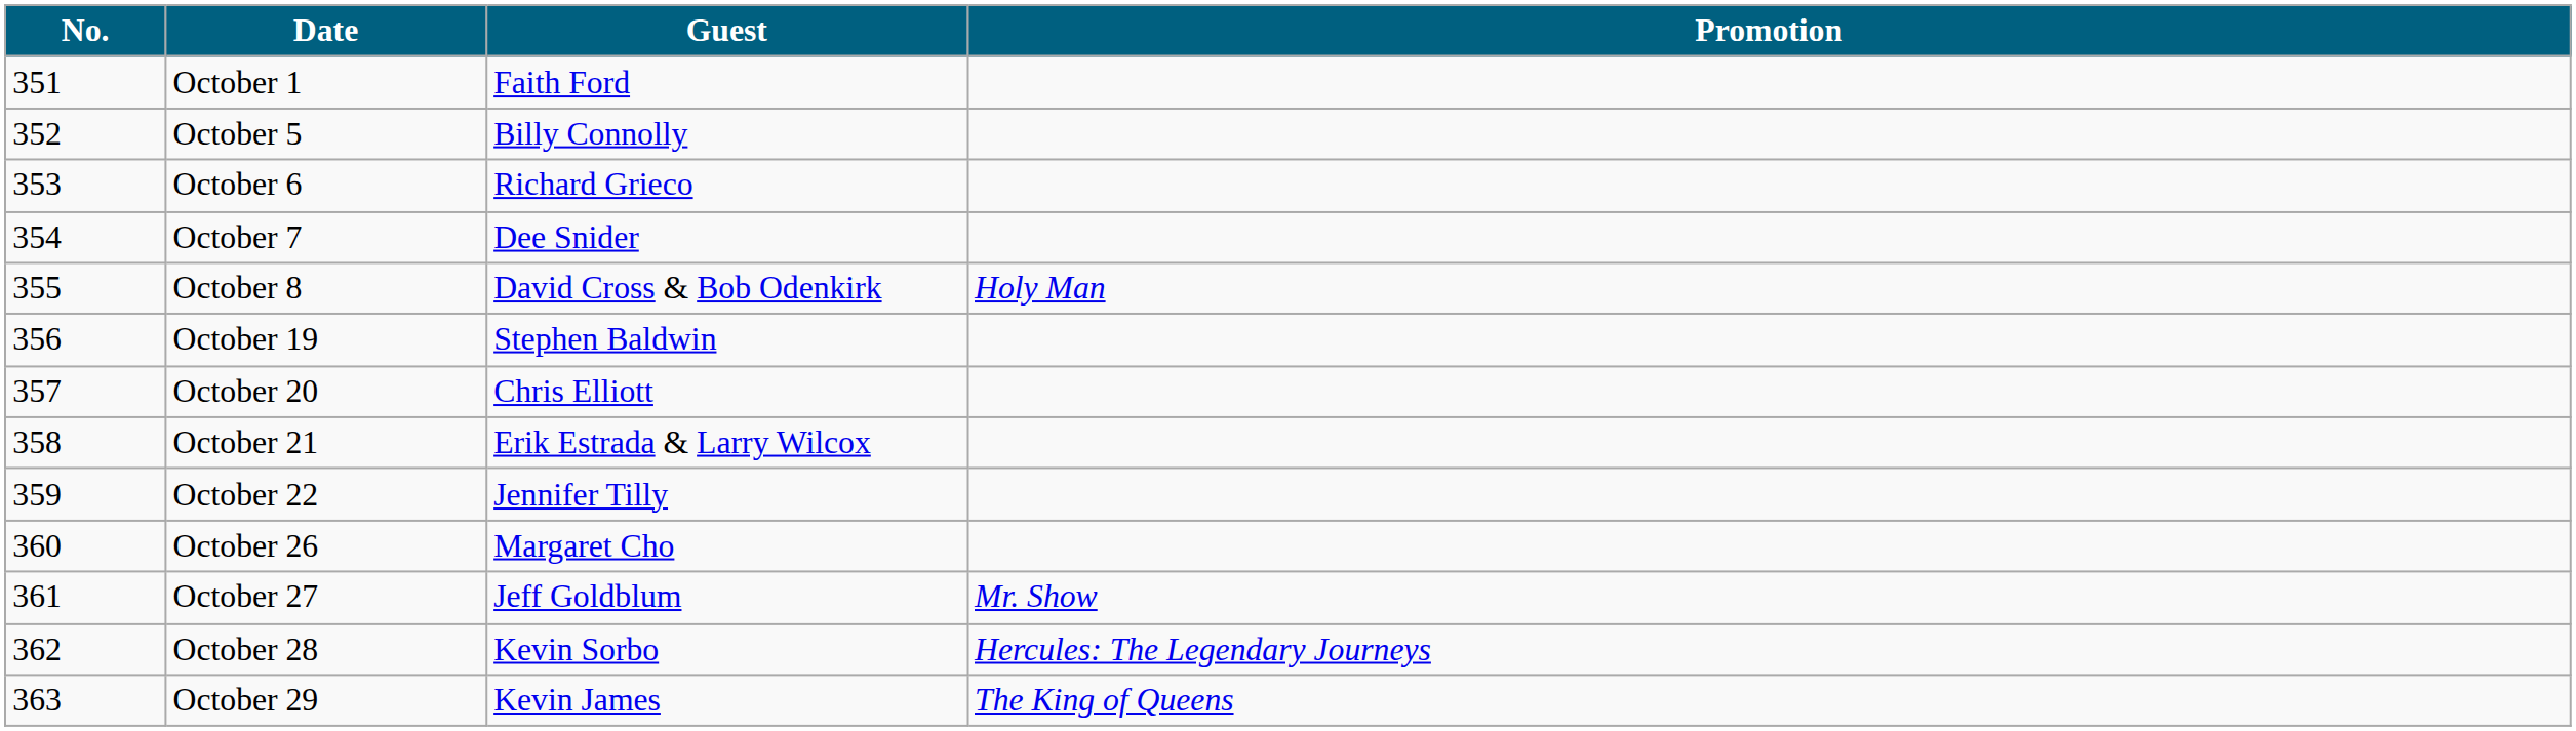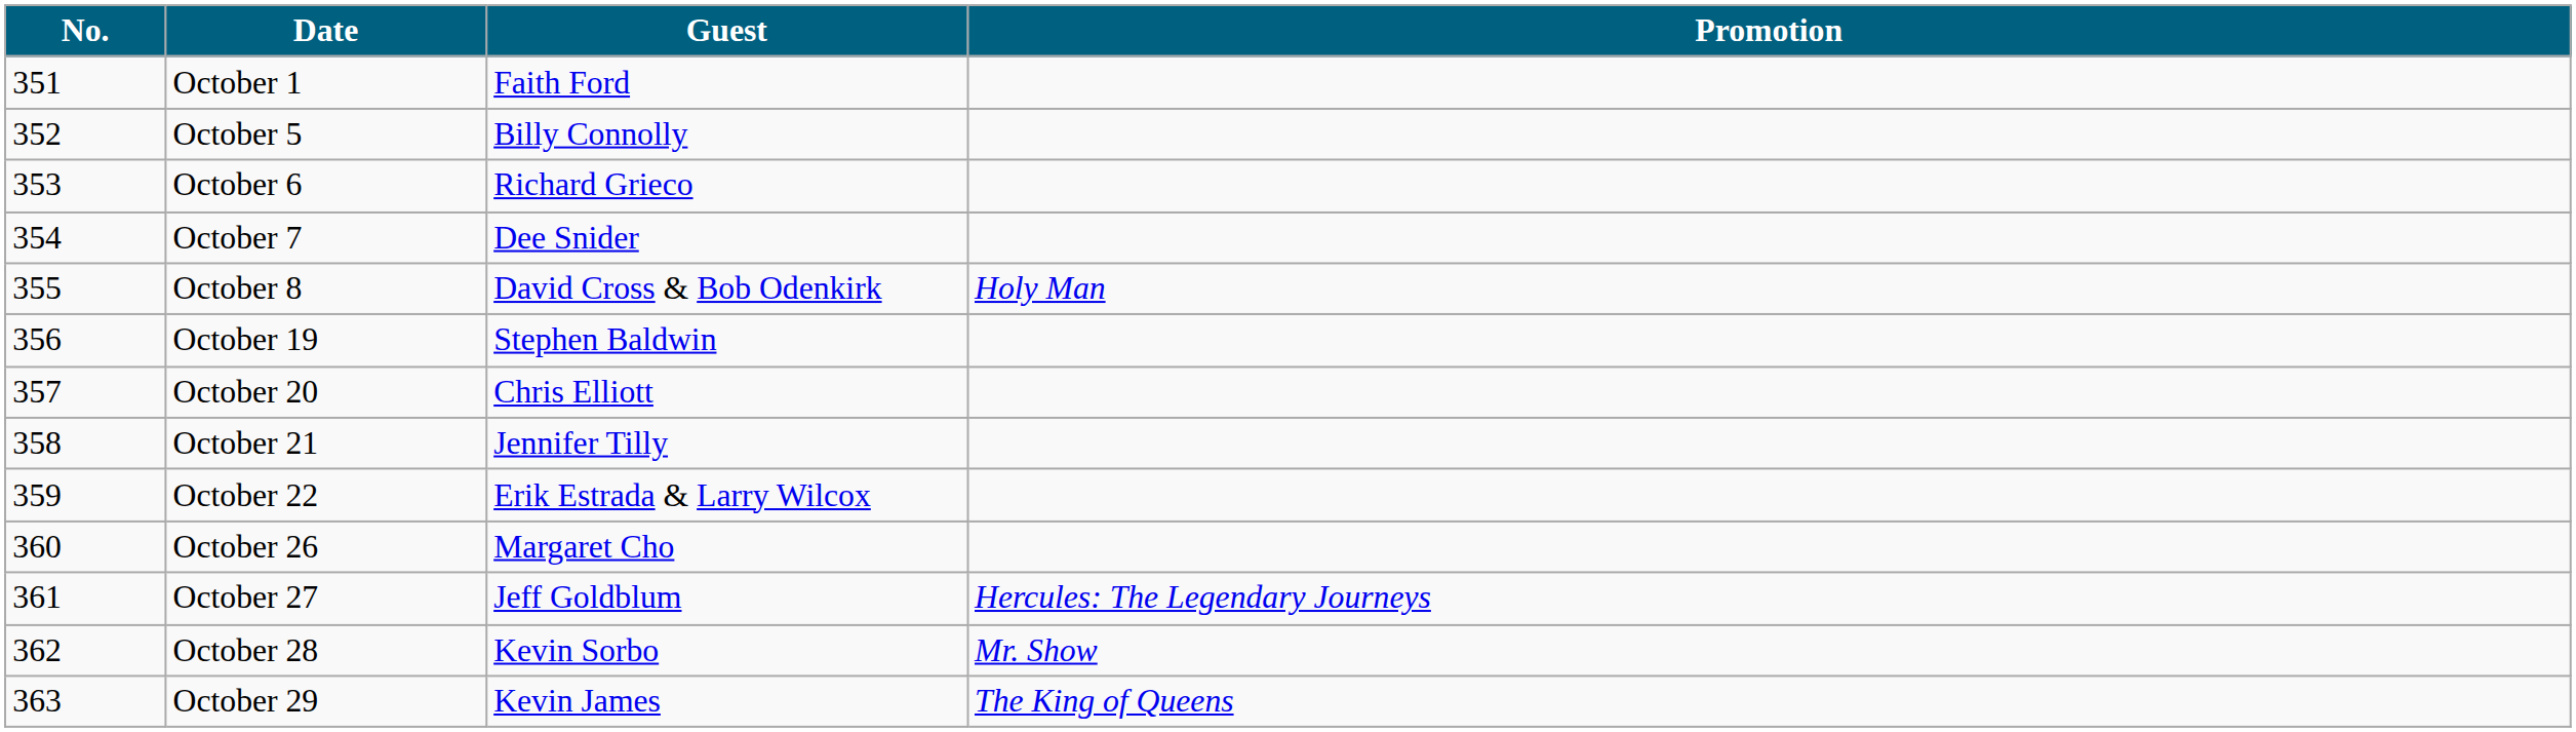October 21 | Guest: Erik Estrada & Larry Wilcox -> Jennifer Tilly
October 22 | Guest: Jennifer Tilly -> Erik Estrada & Larry Wilcox
October 27 | Promotion: Mr. Show -> Hercules: The Legendary Journeys
October 28 | Promotion: Hercules: The Legendary Journeys -> Mr. Show
